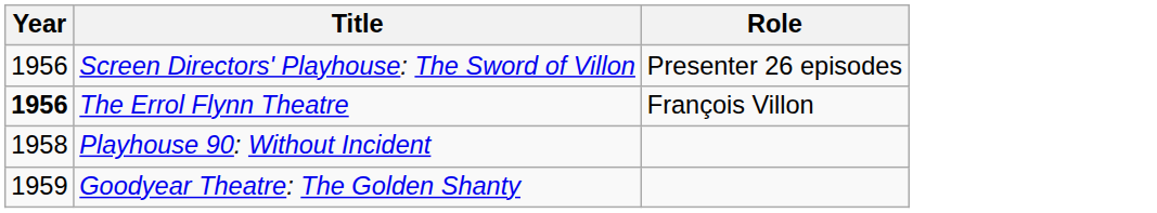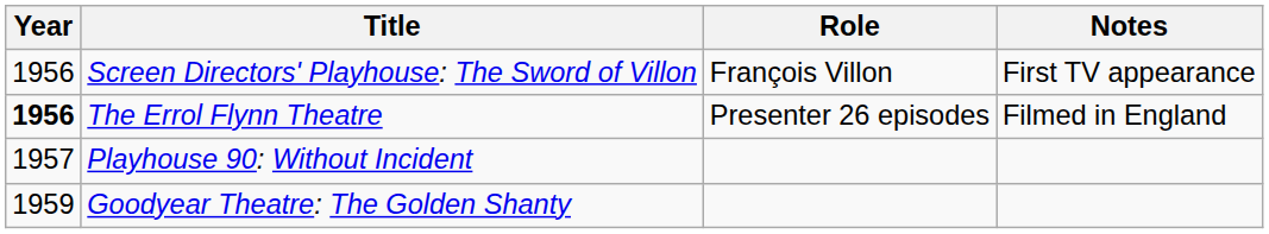+ column: Notes | First TV appearance | Filmed in England
Screen Directors' Playhouse: The Sword of Villon | Role: Presenter 26 episodes -> François Villon
The Errol Flynn Theatre | Role: François Villon -> Presenter 26 episodes
Playhouse 90: Without Incident | Year: 1958 -> 1957
